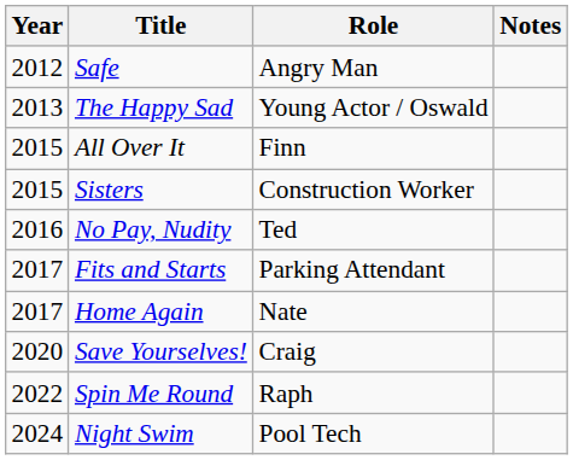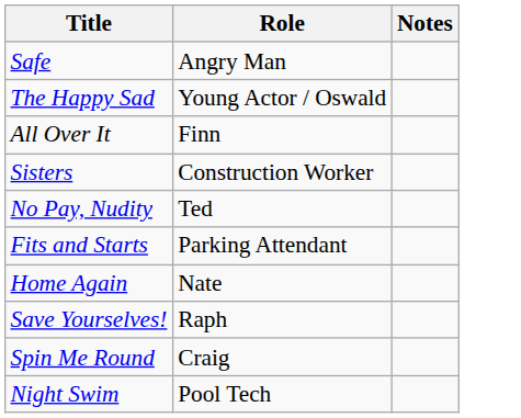- column: Year | 2012 | 2013 | 2015 | 2015 | 2016 | 2017 | 2017 | 2020 | 2022 | 2024
Save Yourselves! | Role: Craig -> Raph
Spin Me Round | Role: Raph -> Craig
